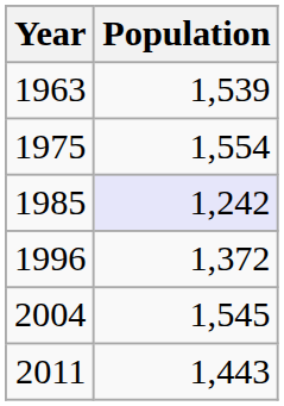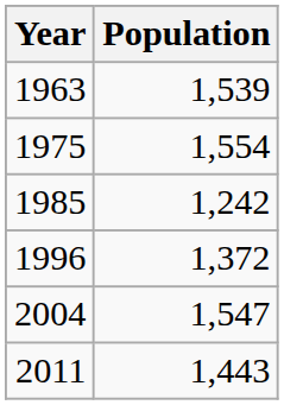1985 | Population: lavender background -> no background
2004 | Population: 1,545 -> 1,547
